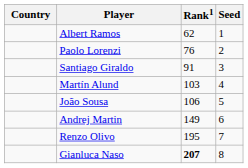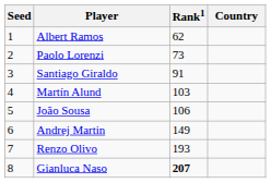columns swapped: Country <-> Seed
Paolo Lorenzi | Rank1: 76 -> 73
Renzo Olivo | Rank1: 195 -> 193
